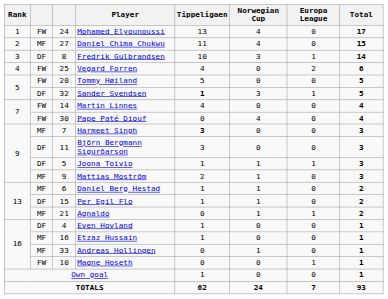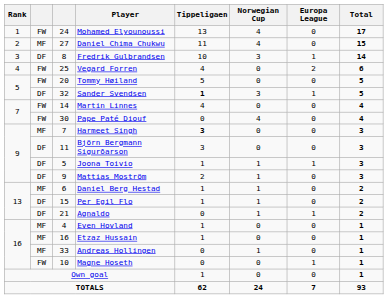Mattias Moström | column 2: MF -> DF
Agnaldo | column 2: MF -> DF
Even Hovland | column 2: DF -> MF
